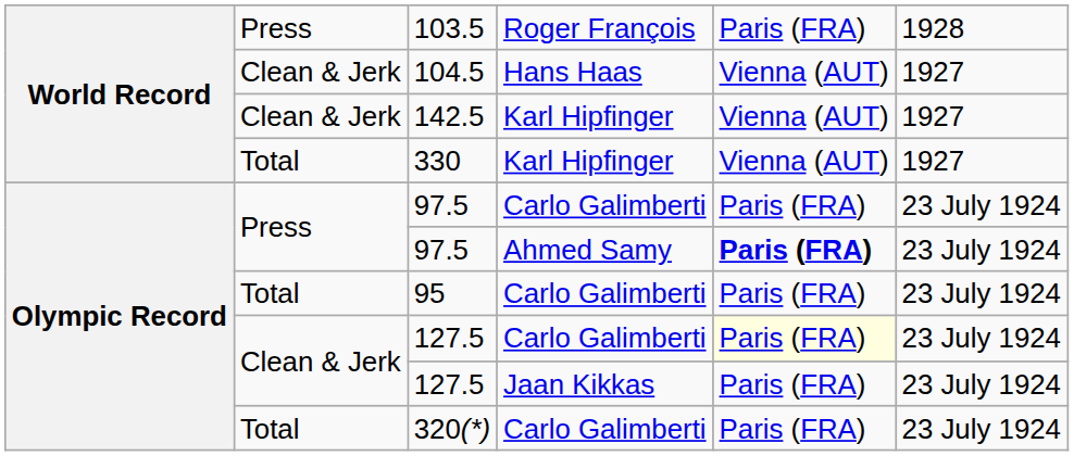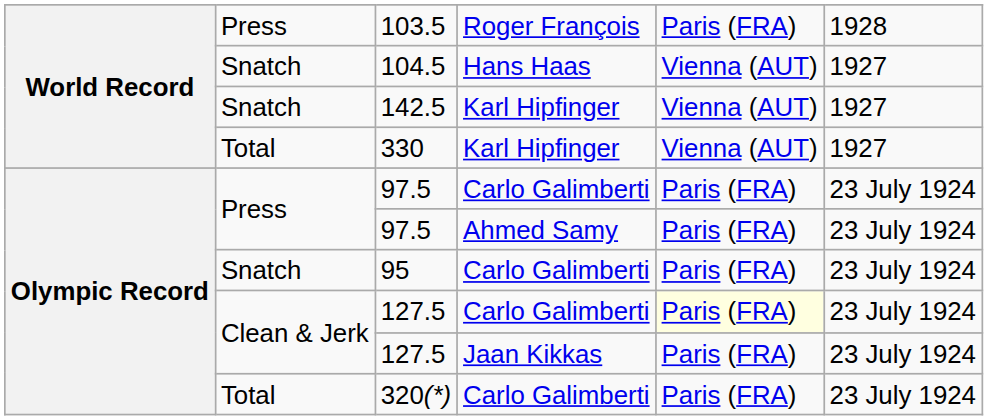104.5 | column 2: Clean & Jerk -> Snatch
142.5 | column 2: Clean & Jerk -> Snatch
97.5 / Ahmed Samy | column 5: bold -> normal
95 | column 2: Total -> Snatch
